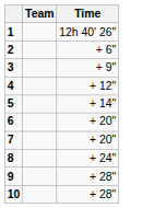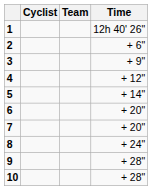+ column: Cyclist
